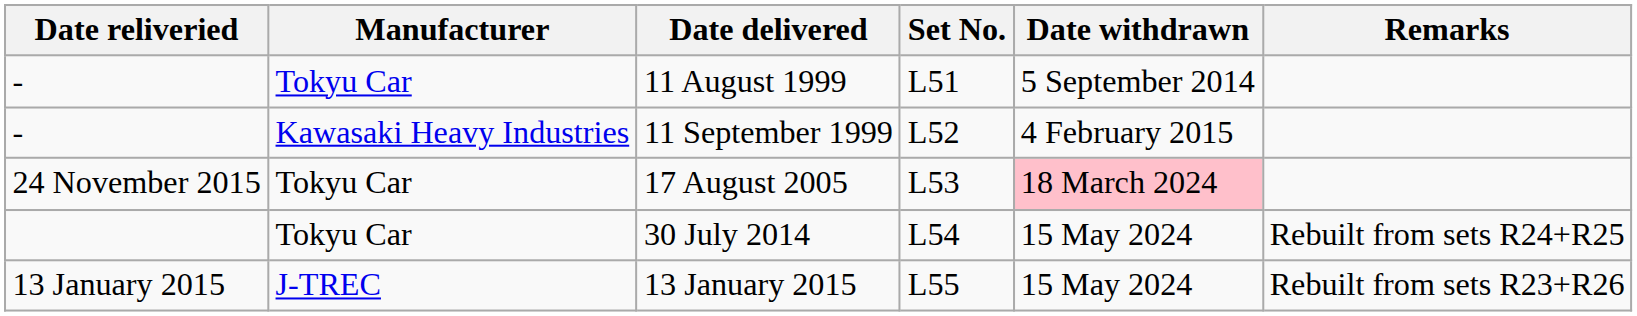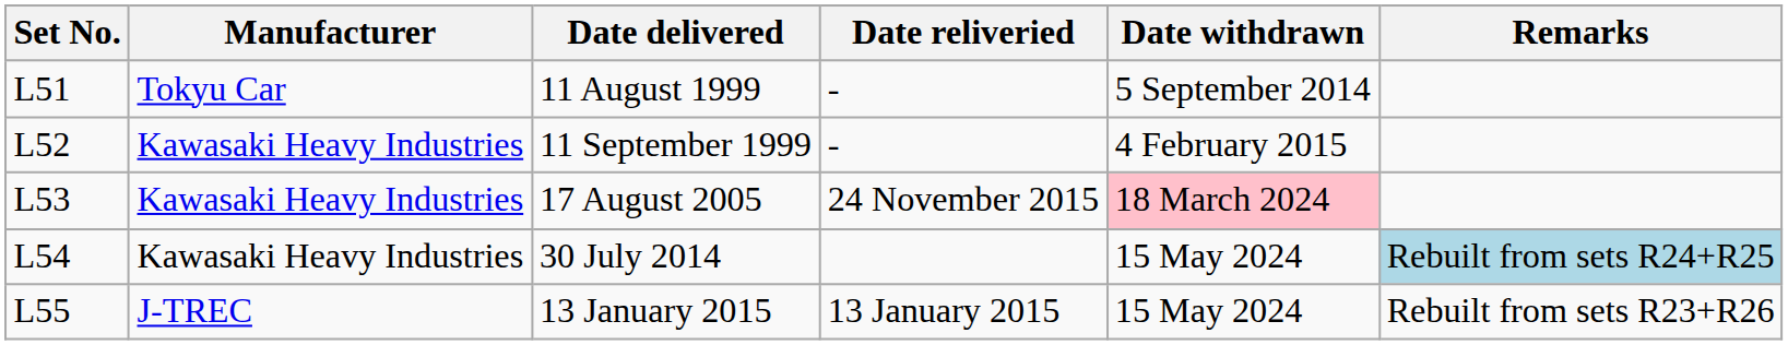columns swapped: Set No. <-> Date reliveried
17 August 2005 | Manufacturer: Tokyu Car -> Kawasaki Heavy Industries
30 July 2014 | Manufacturer: Tokyu Car -> Kawasaki Heavy Industries
30 July 2014 | Remarks: no background -> lightblue background
